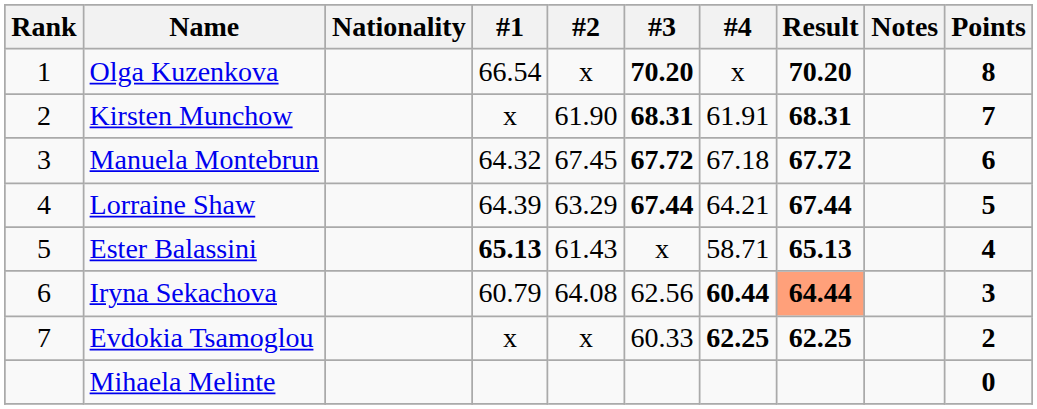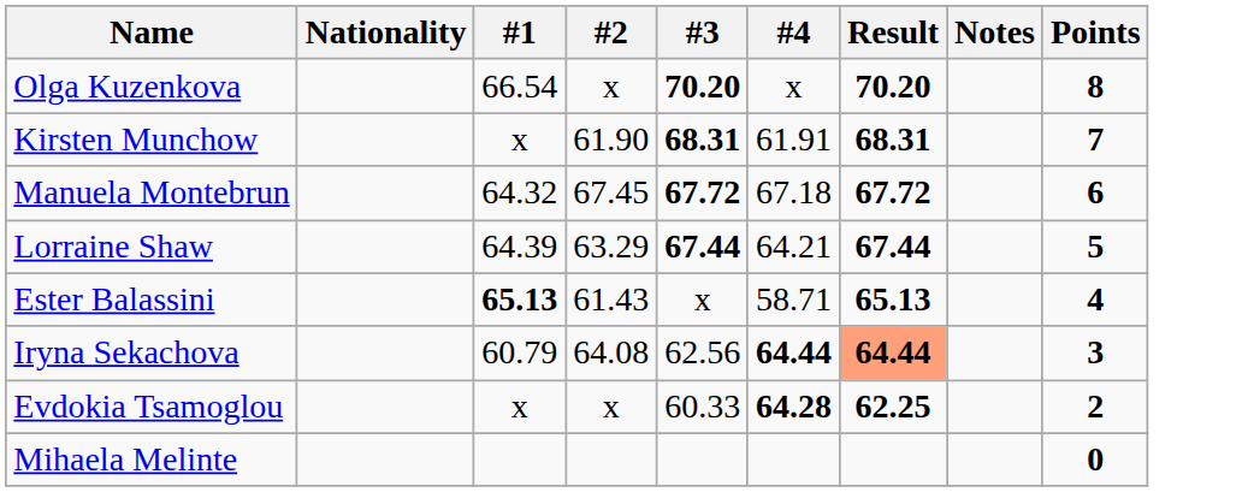- column: Rank | 1 | 2 | 3 | 4 | 5 | 6 | 7
Iryna Sekachova | #4: 60.44 -> 64.44
Evdokia Tsamoglou | #4: 62.25 -> 64.28
